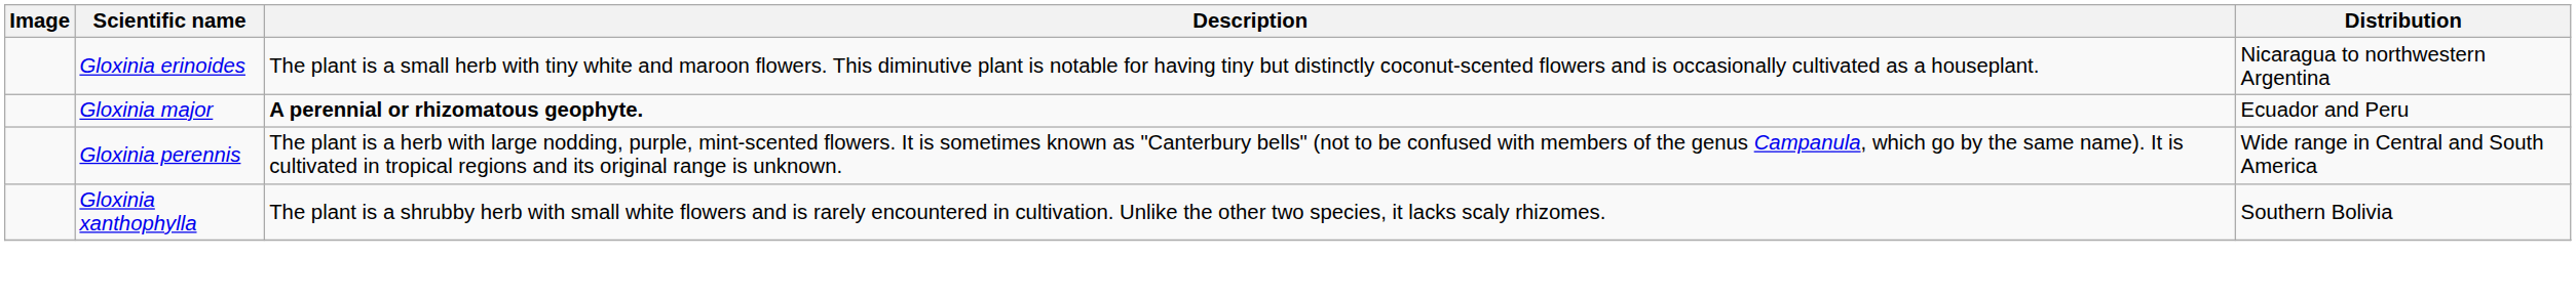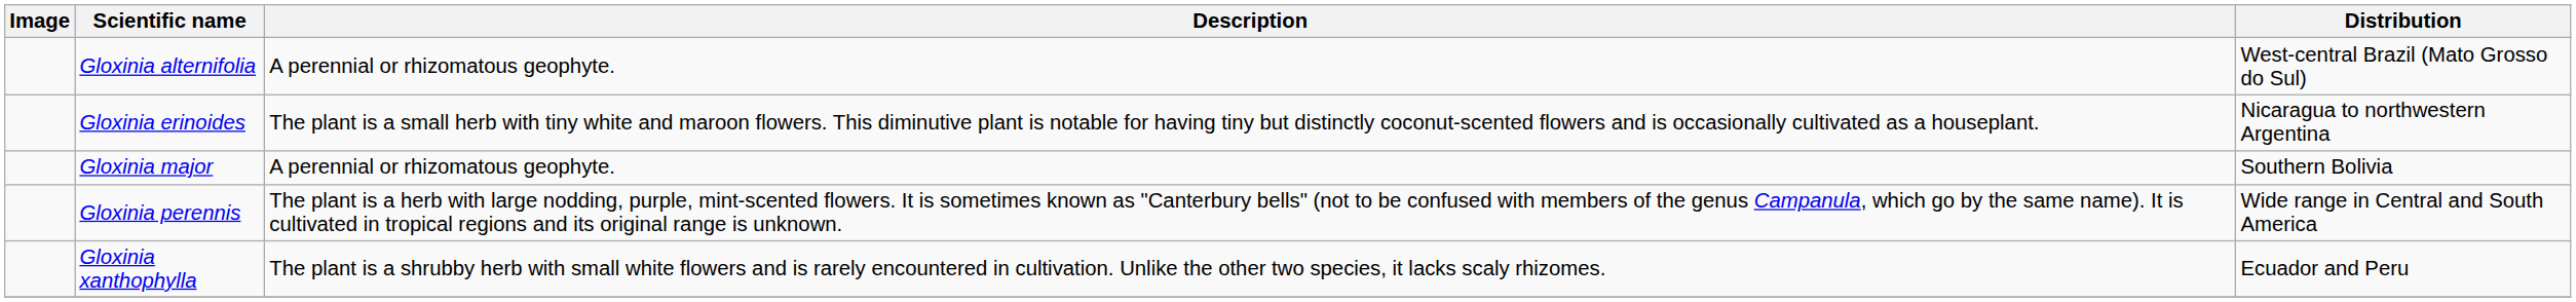+ row: Gloxinia alternifolia | A perennial or rhizomatous geophyte. | West-central Brazil (Mato Grosso do Sul)
Gloxinia major | Description: bold -> normal
Gloxinia major | Distribution: Ecuador and Peru -> Southern Bolivia
Gloxinia xanthophylla | Distribution: Southern Bolivia -> Ecuador and Peru
